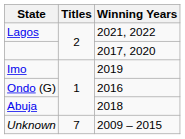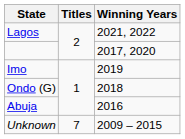Ondo (G) | Winning Years: 2016 -> 2018
Abuja | Winning Years: 2018 -> 2016
